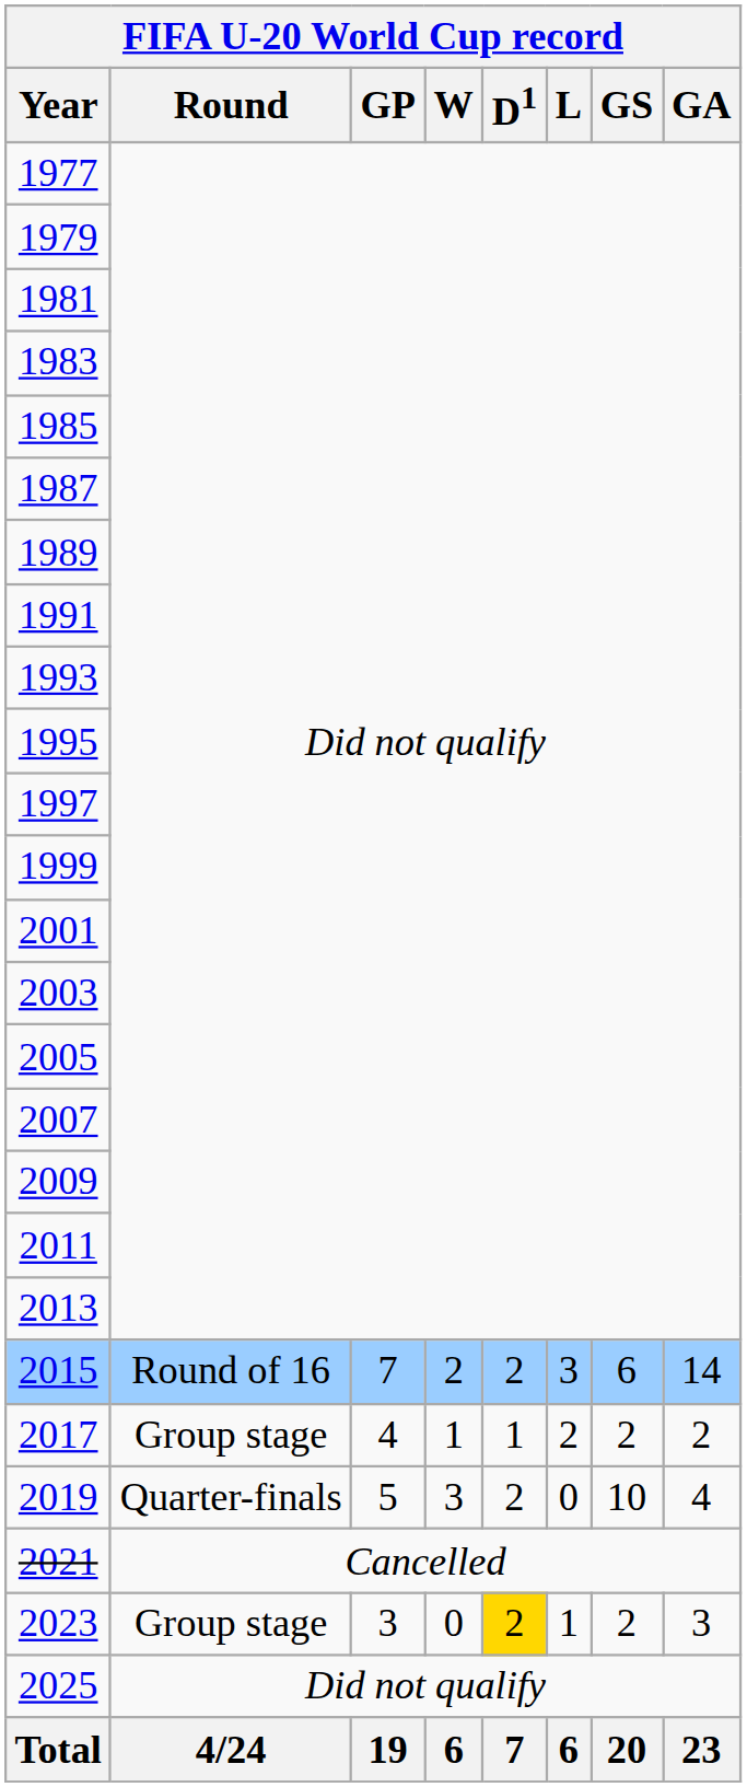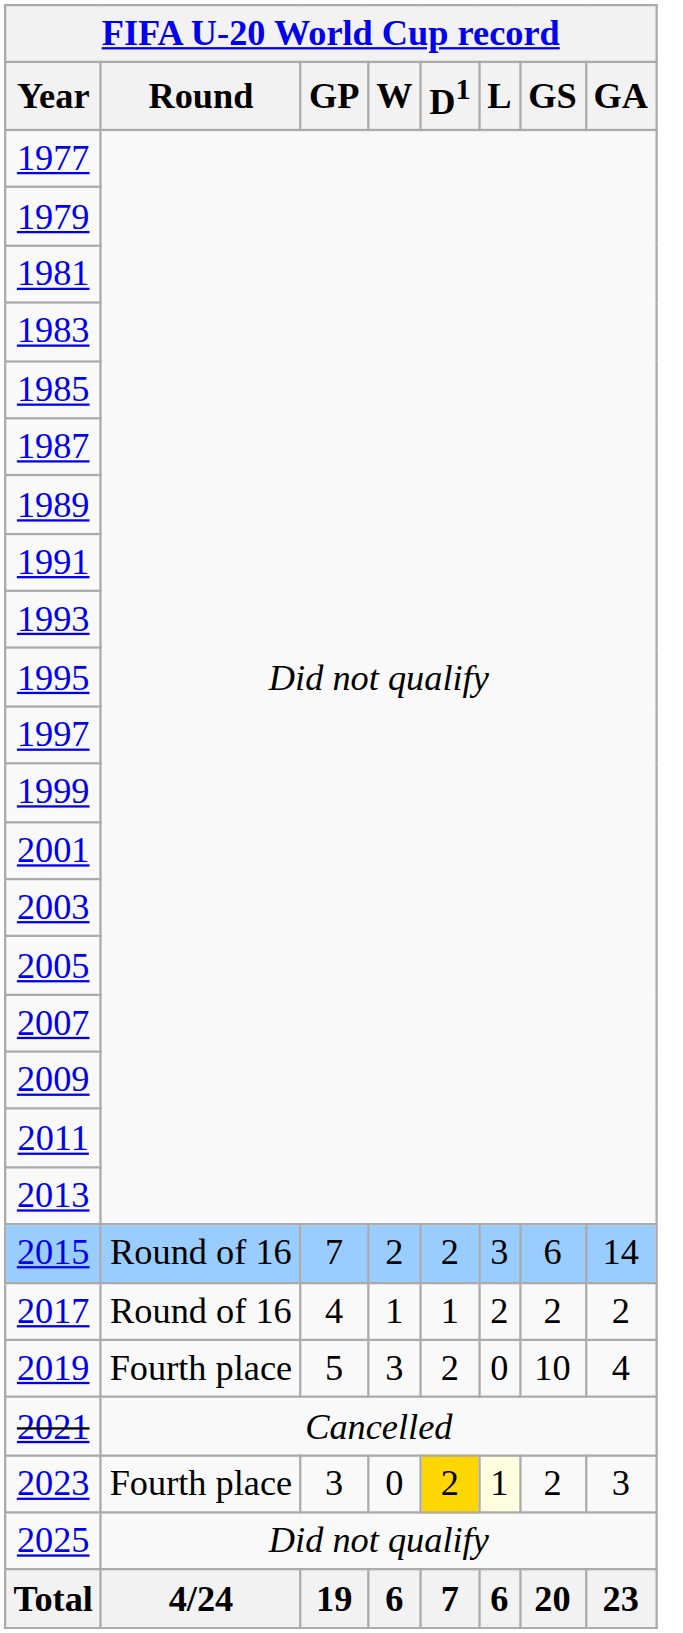2017 | Round: Group stage -> Round of 16
2019 | Round: Quarter-finals -> Fourth place
2023 | Round: Group stage -> Fourth place
2023 | L: no background -> lightyellow background
